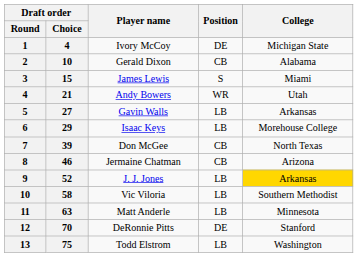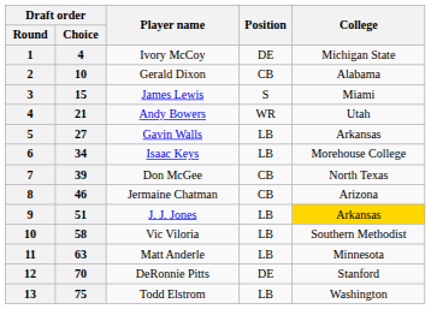Isaac Keys | Draft order / Choice: 29 -> 34
J. J. Jones | Draft order / Choice: 52 -> 51
